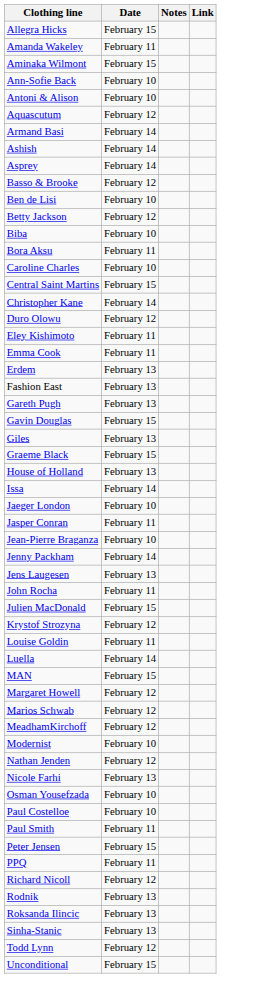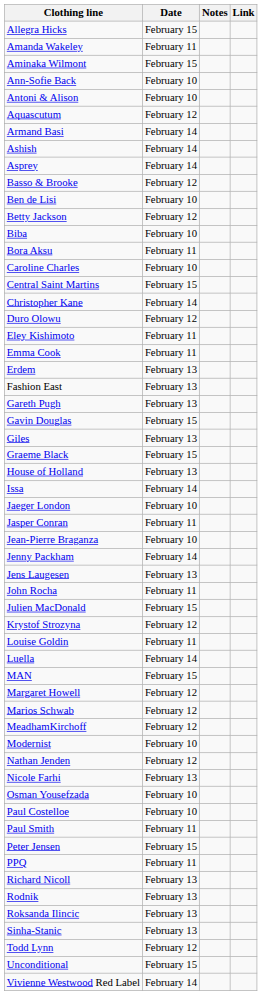Richard Nicoll | Date: February 12 -> February 13
+ row: Vivienne Westwood Red Label | February 14
